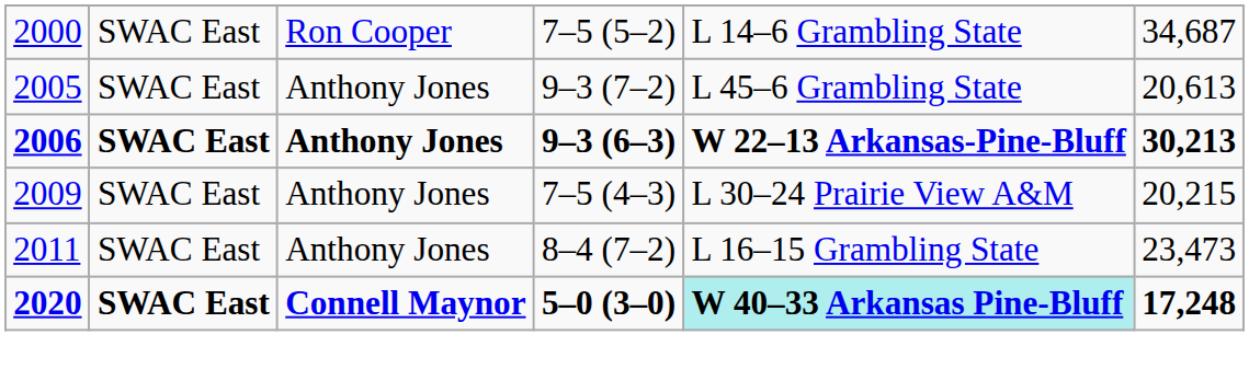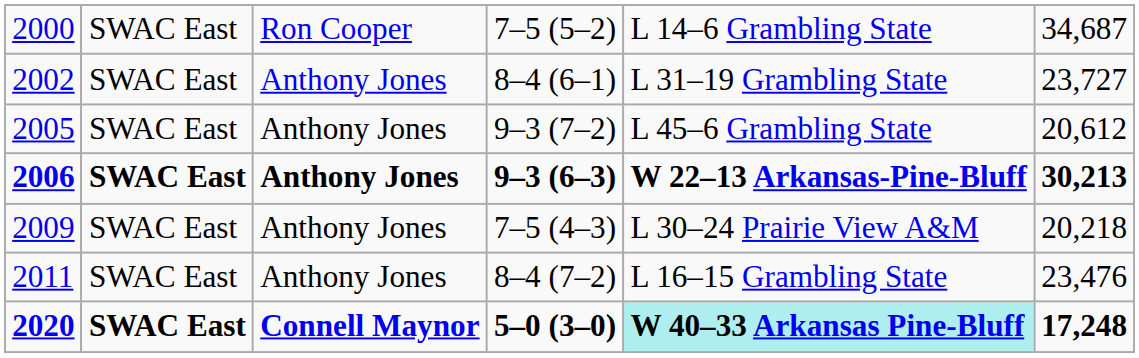+ row: 2002 | SWAC East | Anthony Jones | 8–4 (6–1) | L 31–19 Grambling State | 23,727
2005 | column 6: 20,613 -> 20,612
2009 | column 6: 20,215 -> 20,218
2011 | column 6: 23,473 -> 23,476
